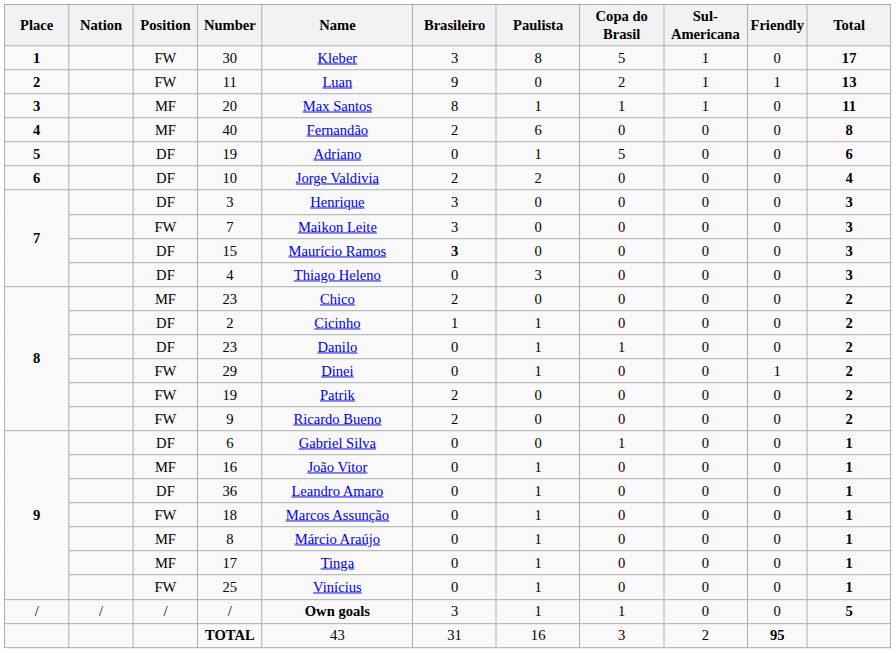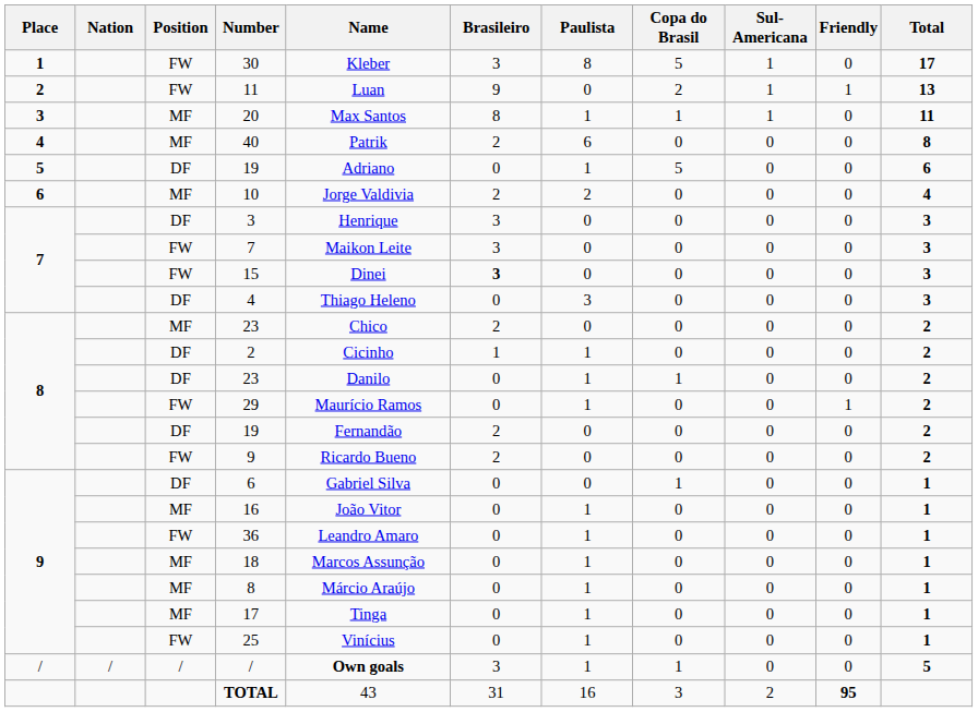40 | Name: Fernandão -> Patrik
10 | Position: DF -> MF
15 | Position: DF -> FW
15 | Name: Maurício Ramos -> Dinei
29 | Name: Dinei -> Maurício Ramos
8 / 19 | Position: FW -> DF
8 / 19 | Name: Patrik -> Fernandão
36 | Position: DF -> FW
18 | Position: FW -> MF
